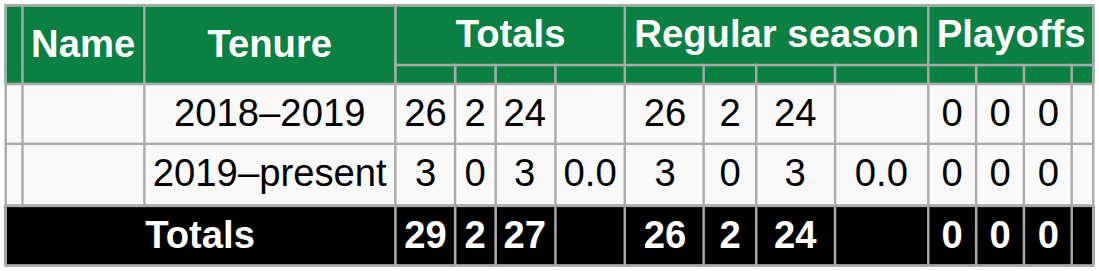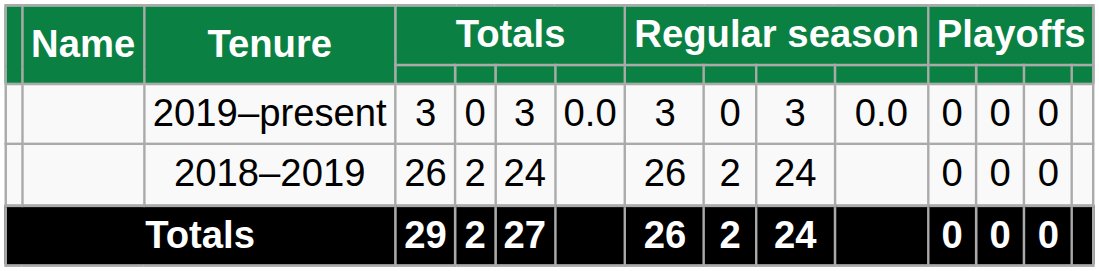rows swapped: 2018–2019 <-> 2019–present
